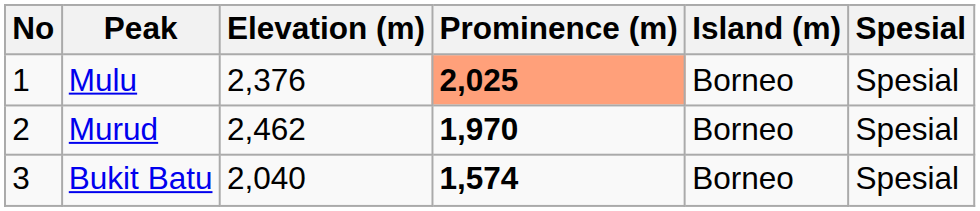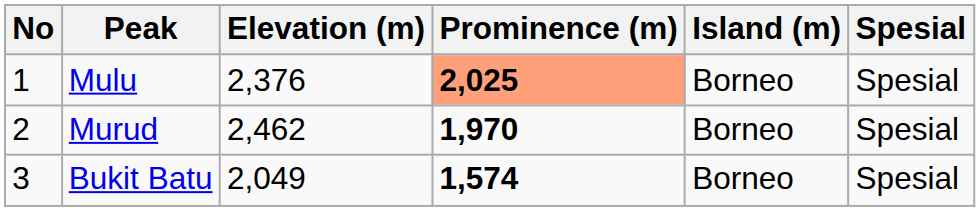Bukit Batu | Elevation (m): 2,040 -> 2,049
